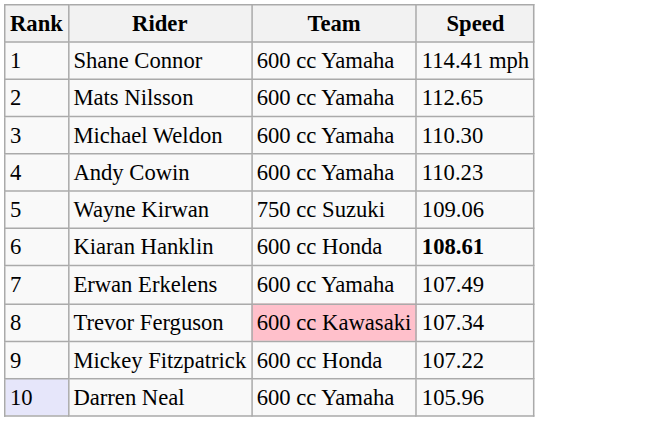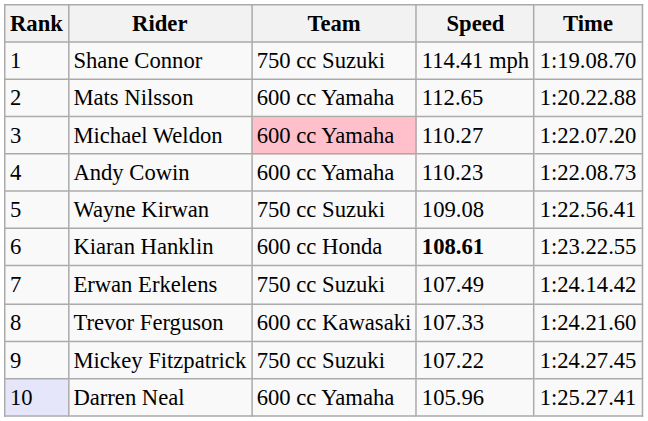+ column: Time | 1:19.08.70 | 1:20.22.88 | 1:22.07.20 | 1:22.08.73 | 1:22.56.41 | 1:23.22.55 | 1:24.14.42 | 1:24.21.60 | 1:24.27.45 | 1:25.27.41
Shane Connor | Team: 600 cc Yamaha -> 750 cc Suzuki
Michael Weldon | Team: no background -> pink background
Michael Weldon | Speed: 110.30 -> 110.27
Wayne Kirwan | Speed: 109.06 -> 109.08
Erwan Erkelens | Team: 600 cc Yamaha -> 750 cc Suzuki
Trevor Ferguson | Team: pink background -> no background
Trevor Ferguson | Speed: 107.34 -> 107.33
Mickey Fitzpatrick | Team: 600 cc Honda -> 750 cc Suzuki
